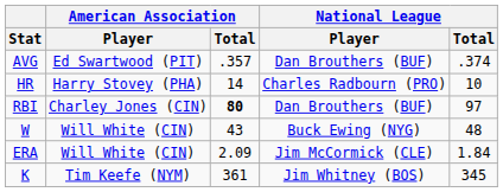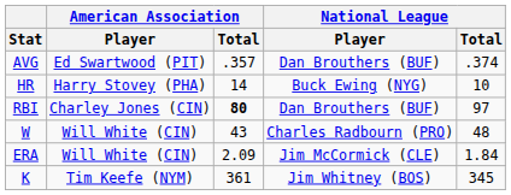HR | National League / Player: Charles Radbourn (PRO) -> Buck Ewing (NYG)
W | National League / Player: Buck Ewing (NYG) -> Charles Radbourn (PRO)
